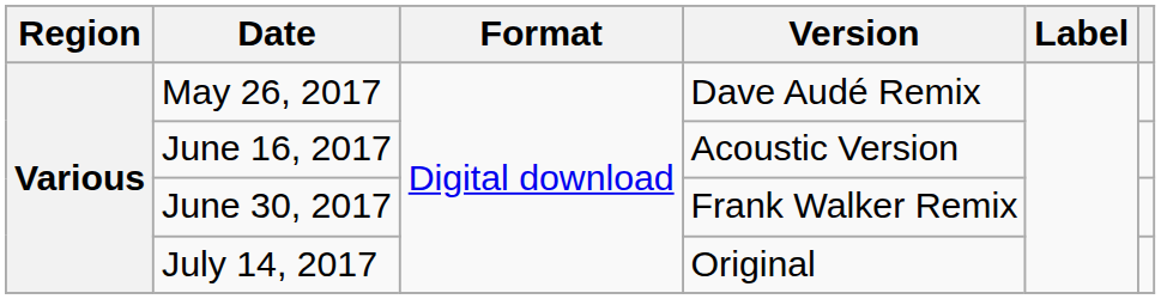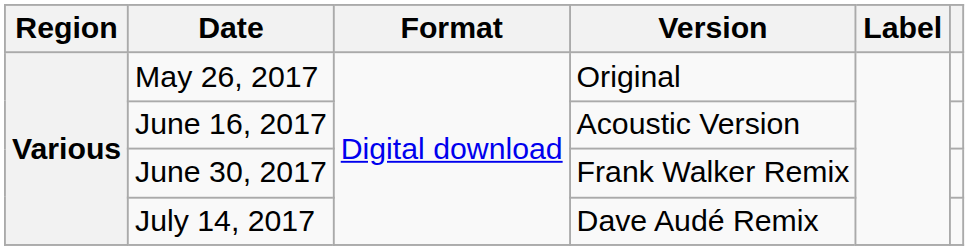May 26, 2017 | Version: Dave Audé Remix -> Original
July 14, 2017 | Version: Original -> Dave Audé Remix
